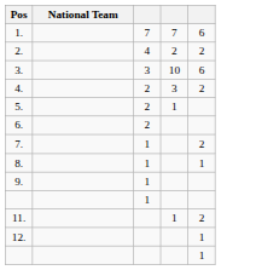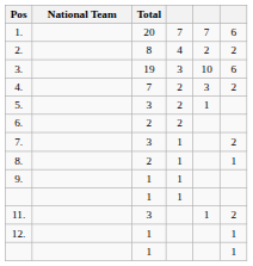+ column: Total | 20 | 8 | 19 | 7 | 3 | 2 | 3 | 2 | 1 | 1 | 3 | 1 | 1
